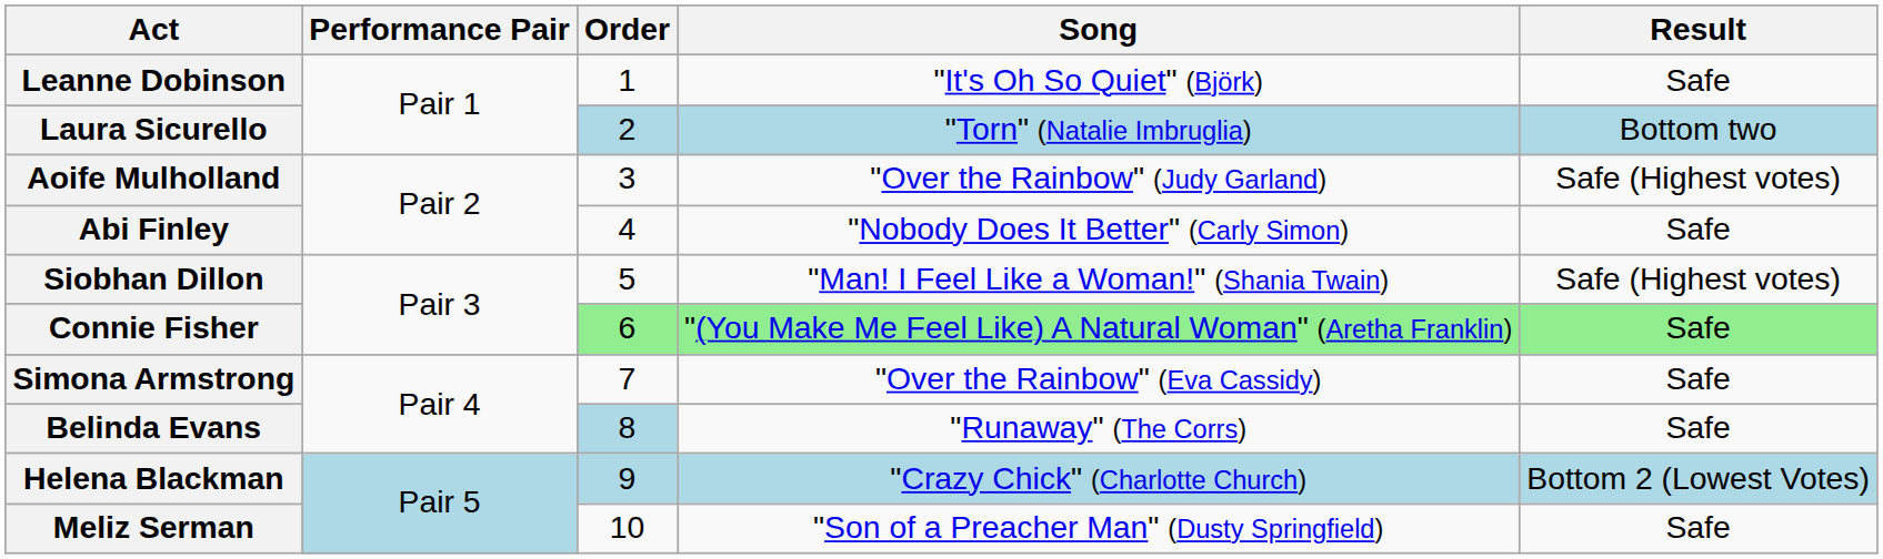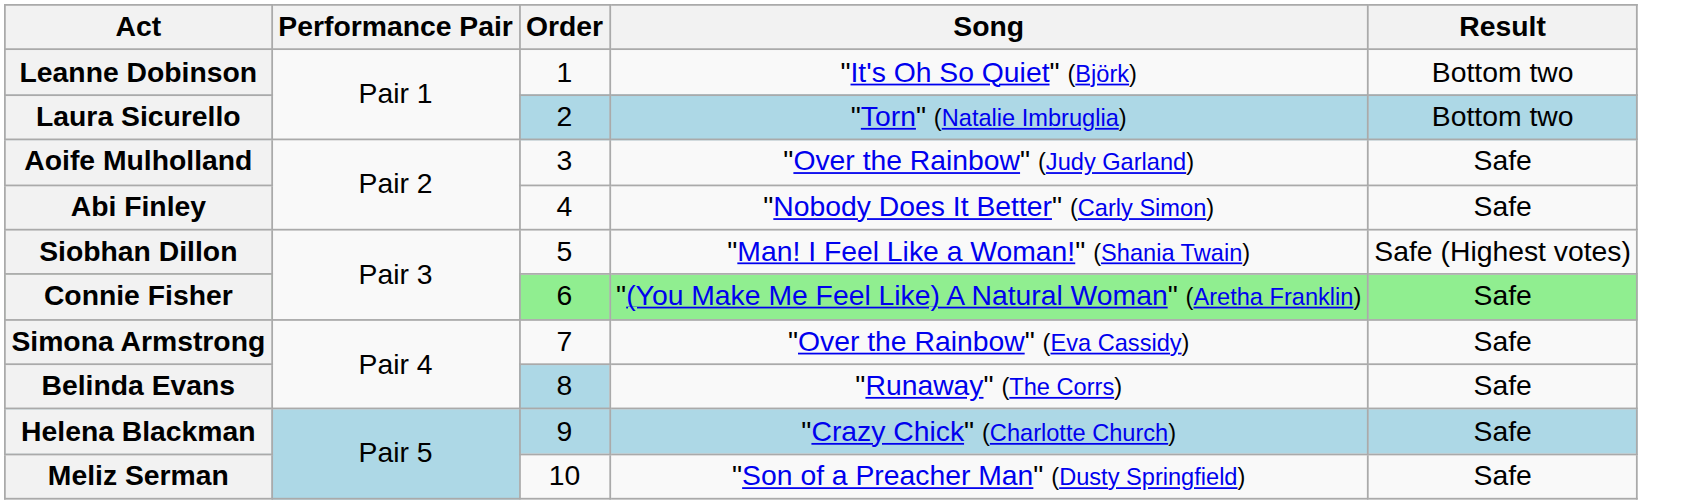Leanne Dobinson | Result: Safe -> Bottom two
Aoife Mulholland | Result: Safe (Highest votes) -> Safe
Helena Blackman | Result: Bottom 2 (Lowest Votes) -> Safe
